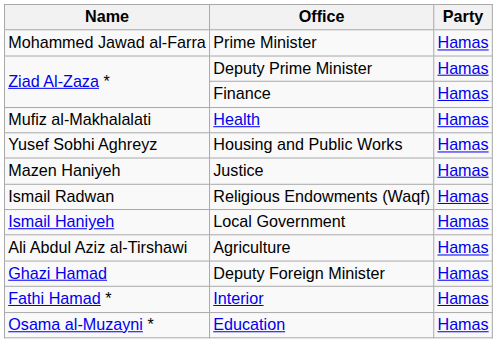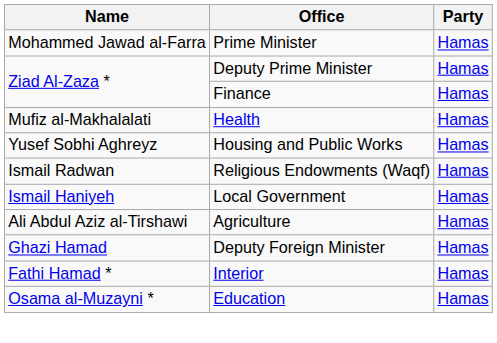- row: Mazen Haniyeh | Justice | Hamas
